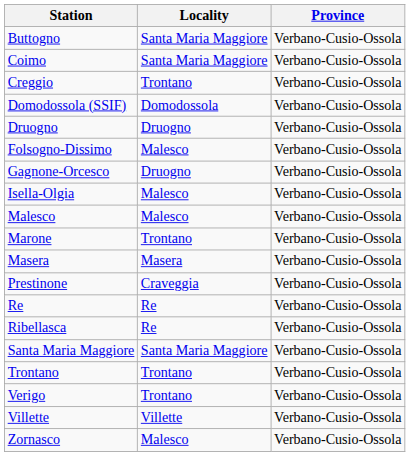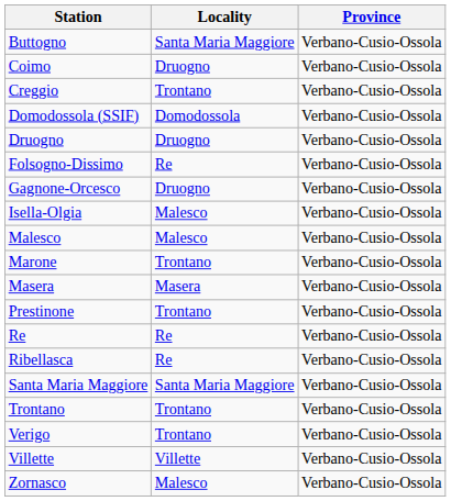Coimo | Locality: Santa Maria Maggiore -> Druogno
Folsogno-Dissimo | Locality: Malesco -> Re
Prestinone | Locality: Craveggia -> Trontano
